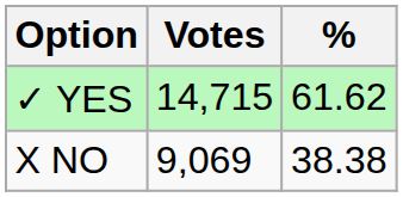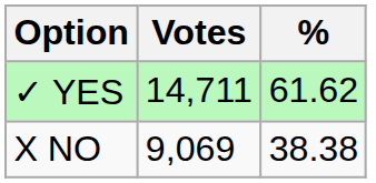✓ YES | Votes: 14,715 -> 14,711
